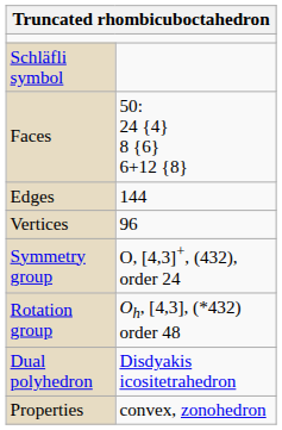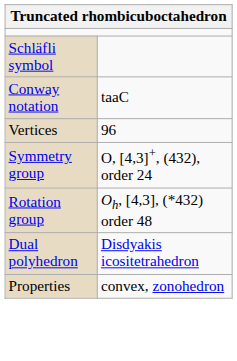+ row: Conway notation | taaC
- row: Faces | 50: 24 {4} 8 {6} 6+12 {8}
- row: Edges | 144
